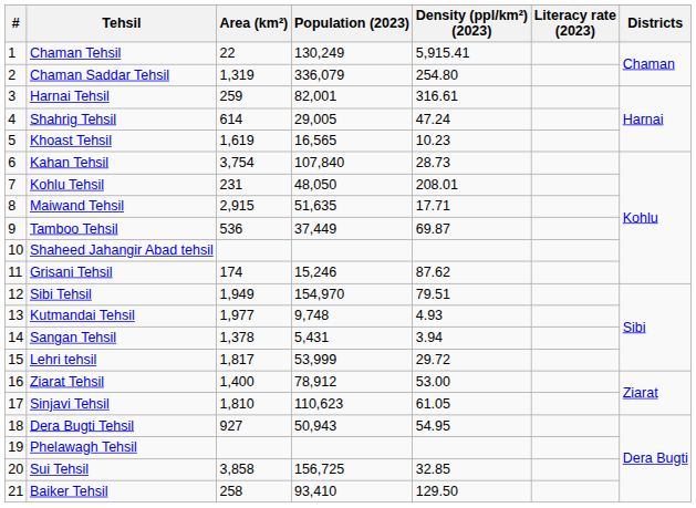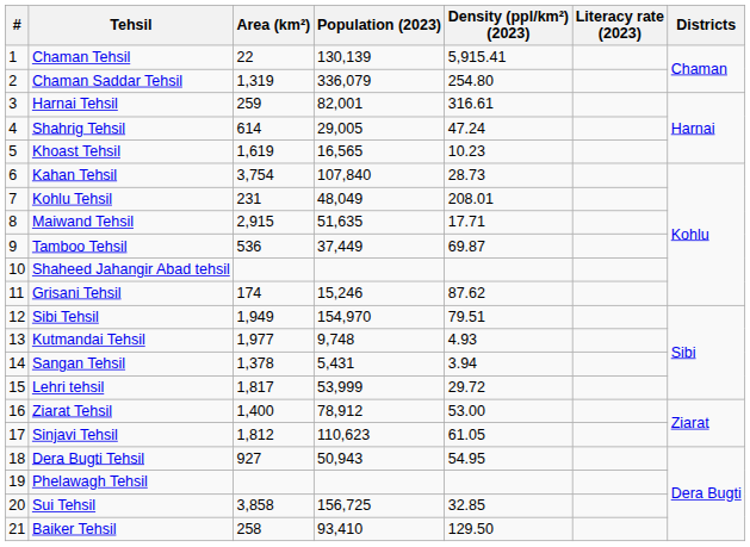Chaman Tehsil | Population (2023): 130,249 -> 130,139
Kohlu Tehsil | Population (2023): 48,050 -> 48,049
Sinjavi Tehsil | Area (km²): 1,810 -> 1,812
